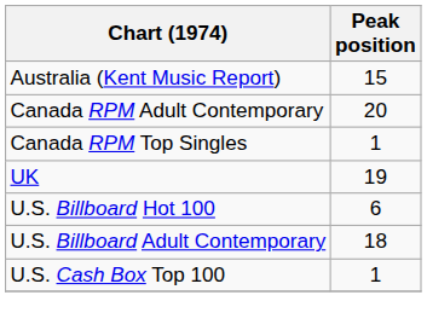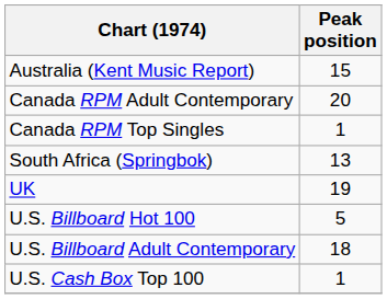+ row: South Africa (Springbok) | 13
U.S. Billboard Hot 100 | Peak position: 6 -> 5
